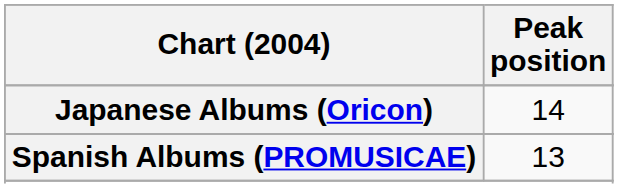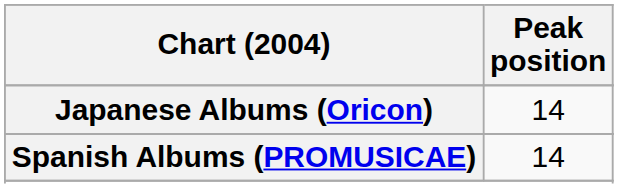Spanish Albums (PROMUSICAE) | Peak position: 13 -> 14
